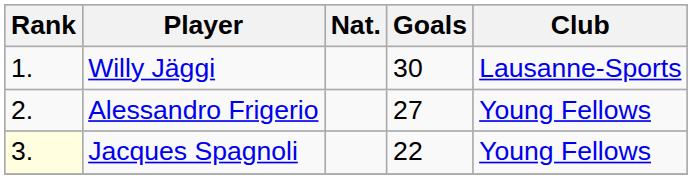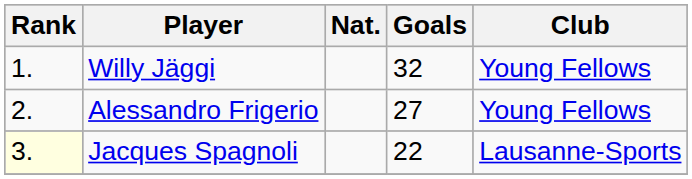Willy Jäggi | Goals: 30 -> 32
Willy Jäggi | Club: Lausanne-Sports -> Young Fellows
Jacques Spagnoli | Club: Young Fellows -> Lausanne-Sports
